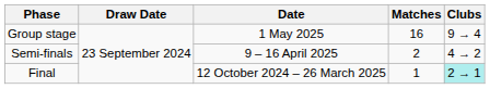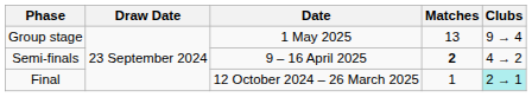Group stage | Matches: 16 -> 13
Semi-finals | Matches: normal -> bold
